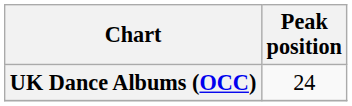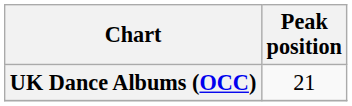UK Dance Albums (OCC) | Peak position: 24 -> 21
